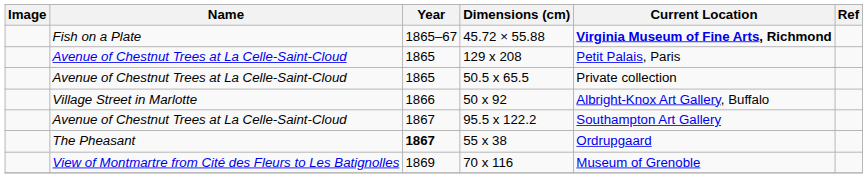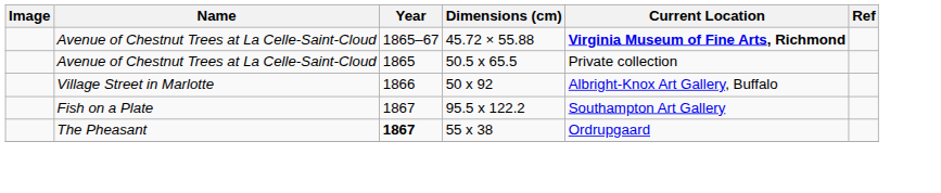45.72 × 55.88 | Name: Fish on a Plate -> Avenue of Chestnut Trees at La Celle-Saint-Cloud
- row: Avenue of Chestnut Trees at La Celle-Saint-Cloud | 1865 | 129 x 208 | Petit Palais, Paris
95.5 x 122.2 | Name: Avenue of Chestnut Trees at La Celle-Saint-Cloud -> Fish on a Plate
- row: View of Montmartre from Cité des Fleurs to Les Batignolles | 1869 | 70 x 116 | Museum of Grenoble
